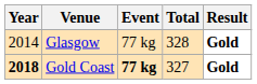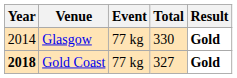Glasgow | Total: 328 -> 330
Gold Coast | Event: bold -> normal
